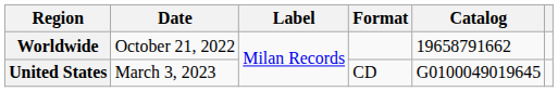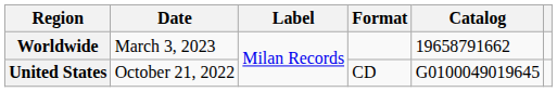Worldwide | Date: October 21, 2022 -> March 3, 2023
United States | Date: March 3, 2023 -> October 21, 2022
